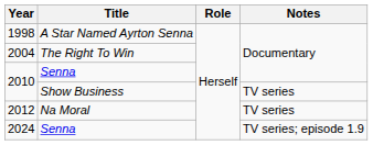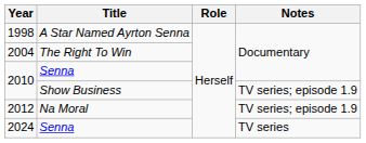2010 / Show Business | Notes: TV series -> TV series; episode 1.9
2012 | Notes: TV series -> TV series; episode 1.9
2024 | Notes: TV series; episode 1.9 -> TV series
